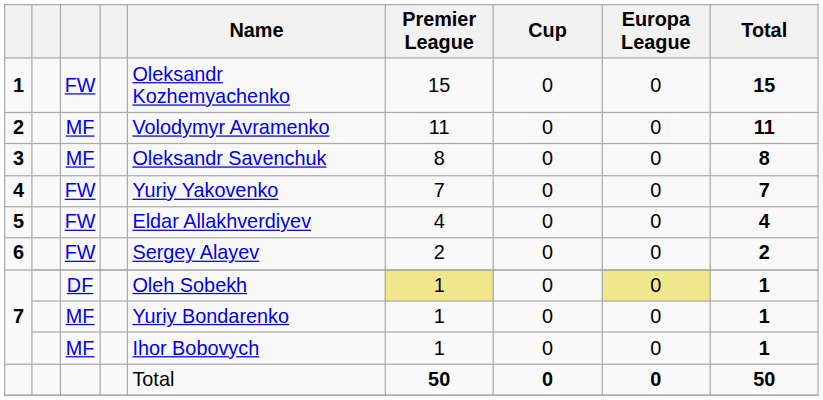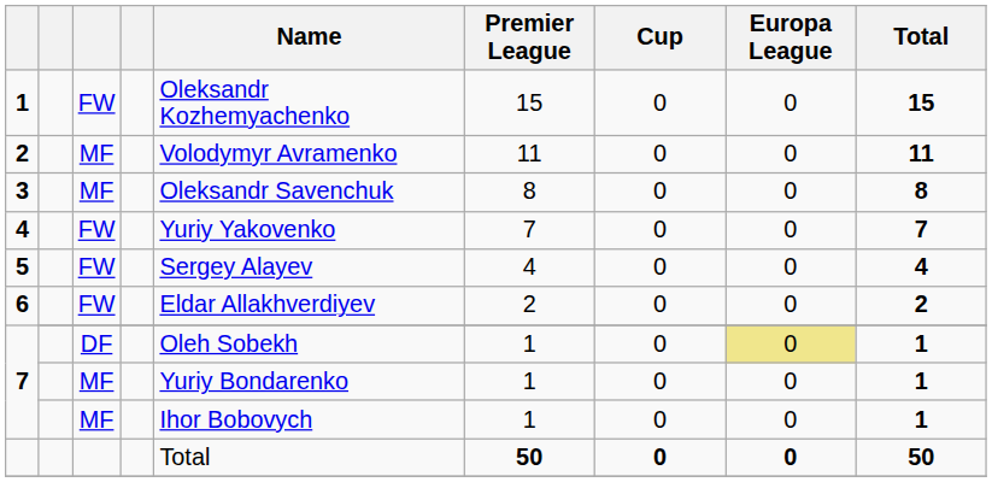5 | Name: Eldar Allakhverdiyev -> Sergey Alayev
6 | Name: Sergey Alayev -> Eldar Allakhverdiyev
7 / DF | Premier League: khaki background -> no background
